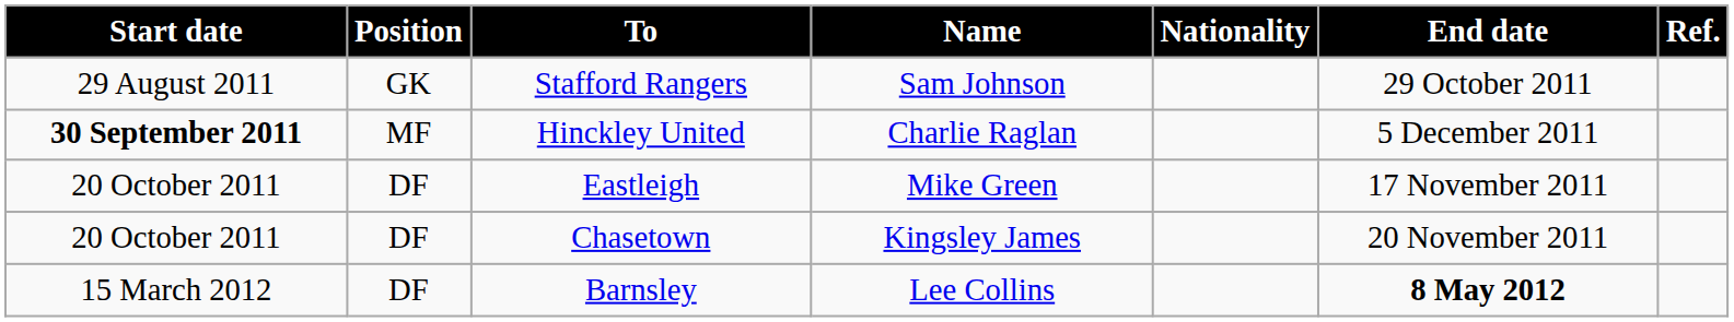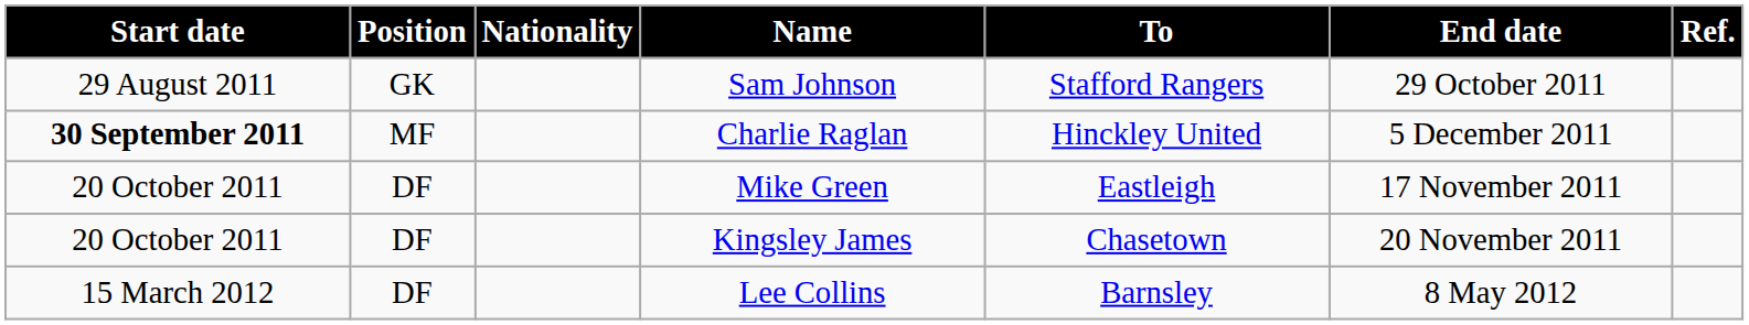columns swapped: Nationality <-> To
Lee Collins | End date: bold -> normal
